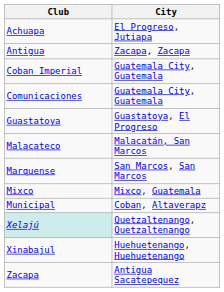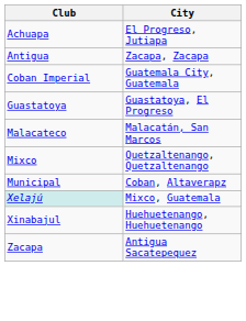- row: Comunicaciones | Guatemala City, Guatemala
- row: Marquense | San Marcos, San Marcos
Mixco | City: Mixco, Guatemala -> Quetzaltenango, Quetzaltenango
Xelajú | City: Quetzaltenango, Quetzaltenango -> Mixco, Guatemala
